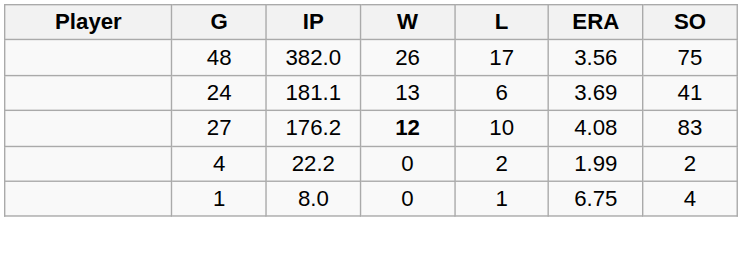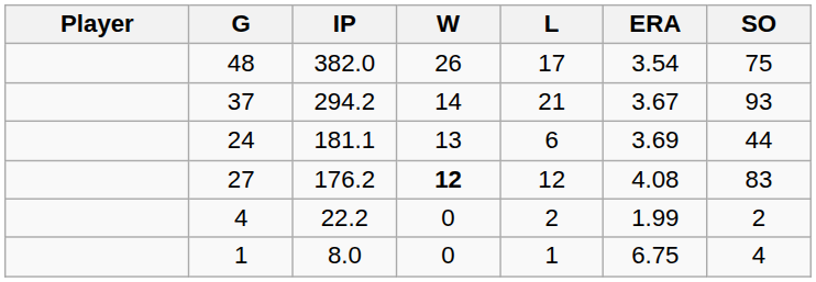48 | ERA: 3.56 -> 3.54
+ row: 37 | 294.2 | 14 | 21 | 3.67 | 93
24 | SO: 41 -> 44
27 | L: 10 -> 12
